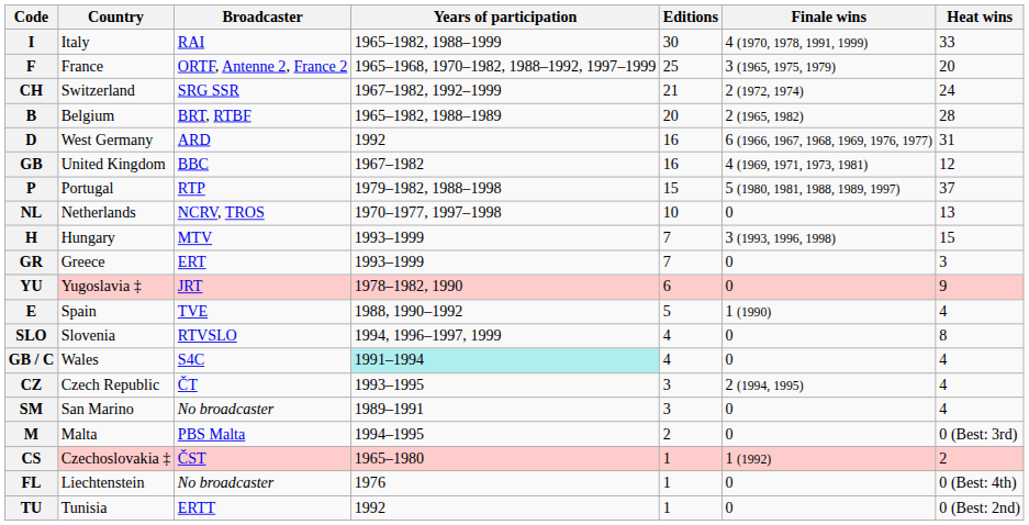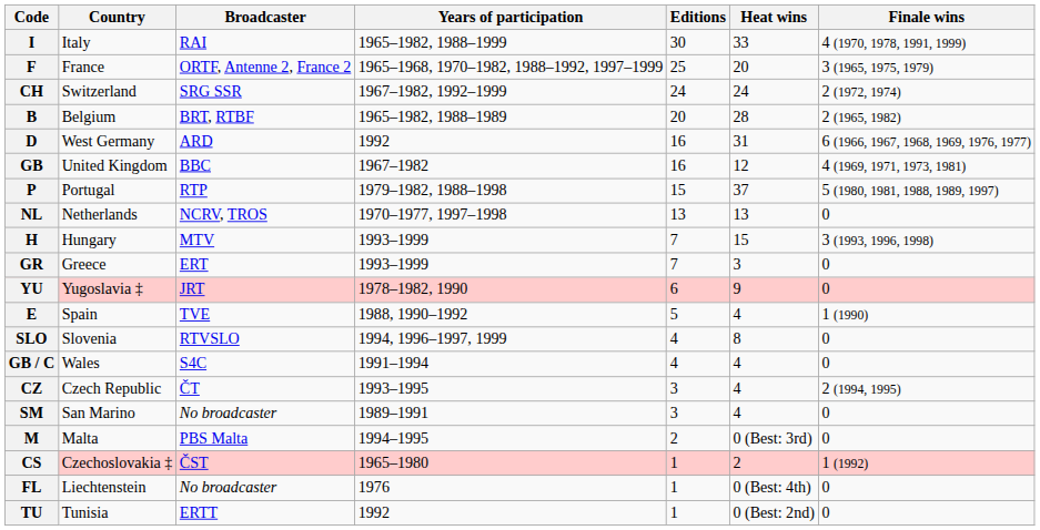columns swapped: Finale wins <-> Heat wins
CH | Editions: 21 -> 24
NL | Editions: 10 -> 13
GB / C | Years of participation: paleturquoise background -> no background
